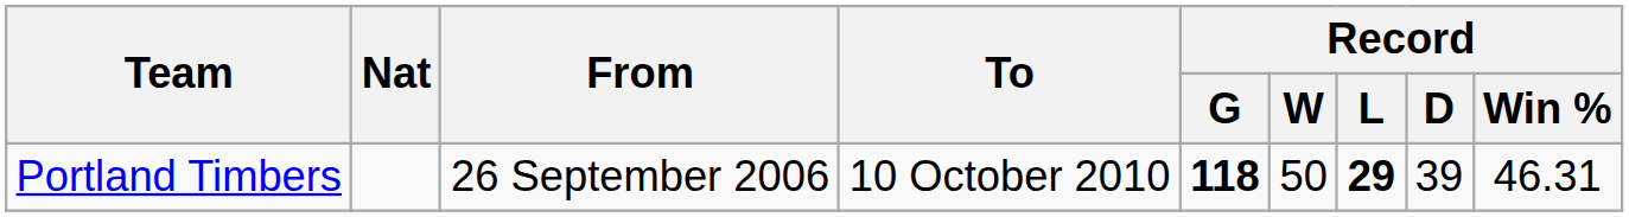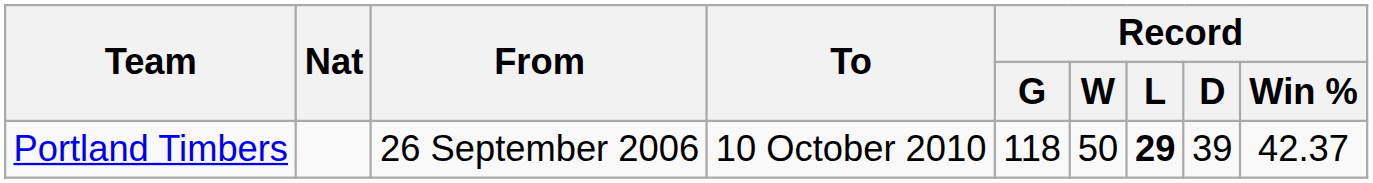Portland Timbers | Record / G: bold -> normal
Portland Timbers | Record / Win %: 46.31 -> 42.37
